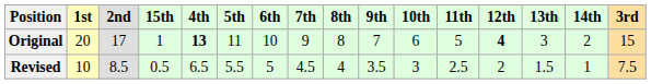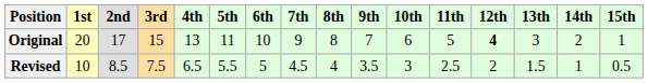columns swapped: 3rd <-> 15th
Original | 4th: bold -> normal
